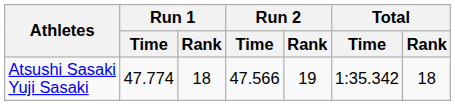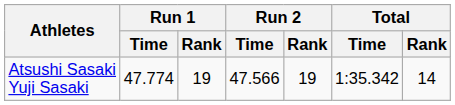Atsushi Sasaki Yuji Sasaki | Run 1 / Rank: 18 -> 19
Atsushi Sasaki Yuji Sasaki | Total / Rank: 18 -> 14
